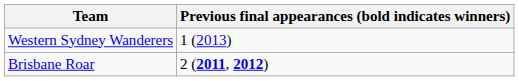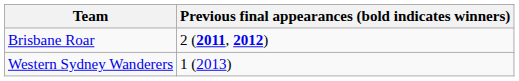rows swapped: Brisbane Roar <-> Western Sydney Wanderers
